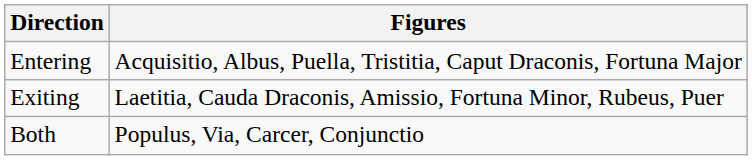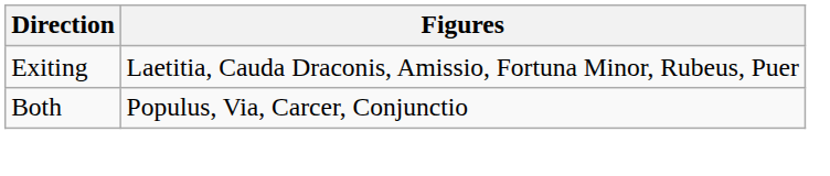- row: Entering | Acquisitio, Albus, Puella, Tristitia, Caput Draconis, Fortuna Major
